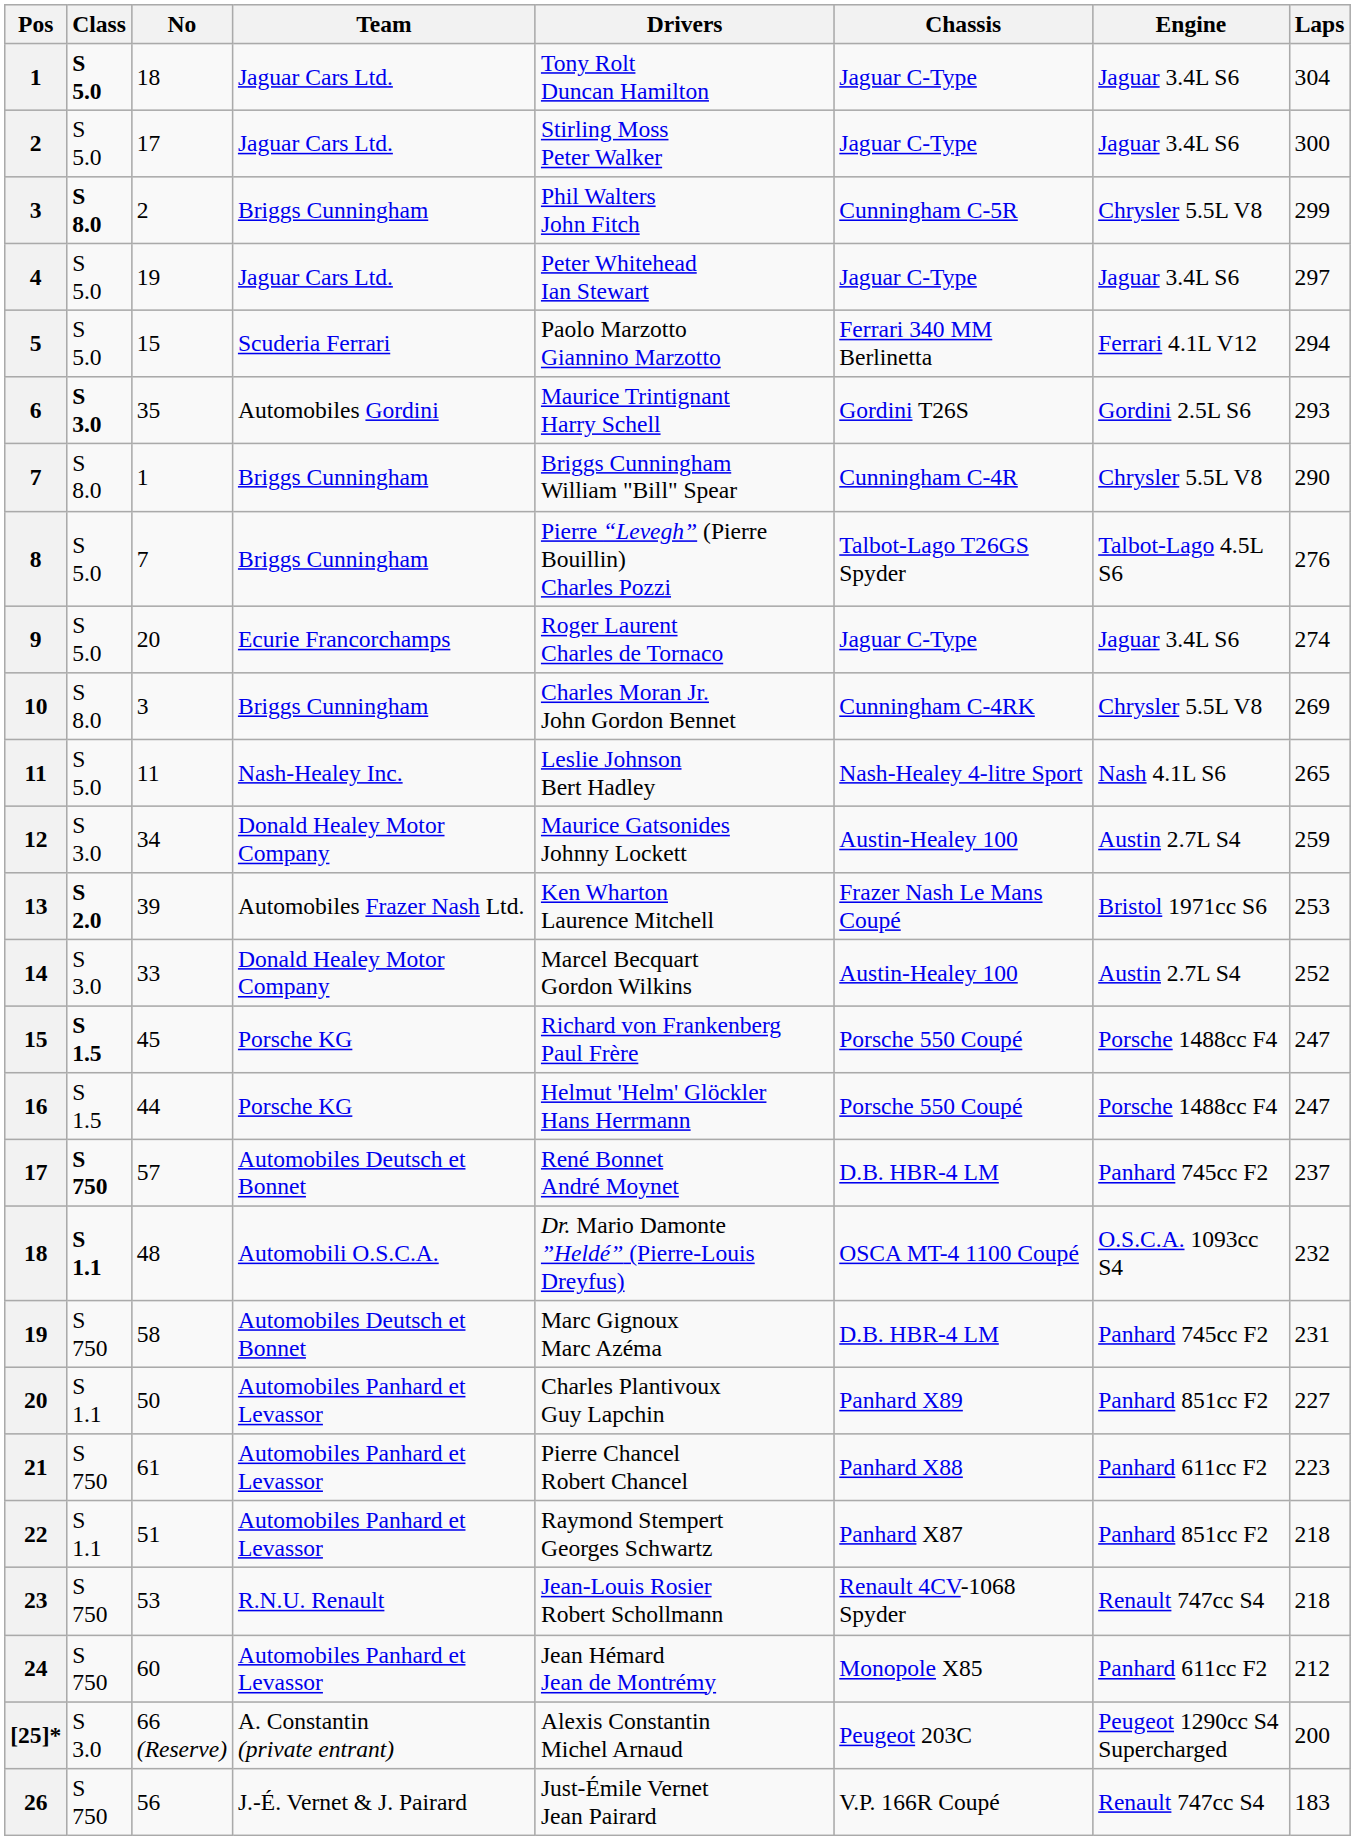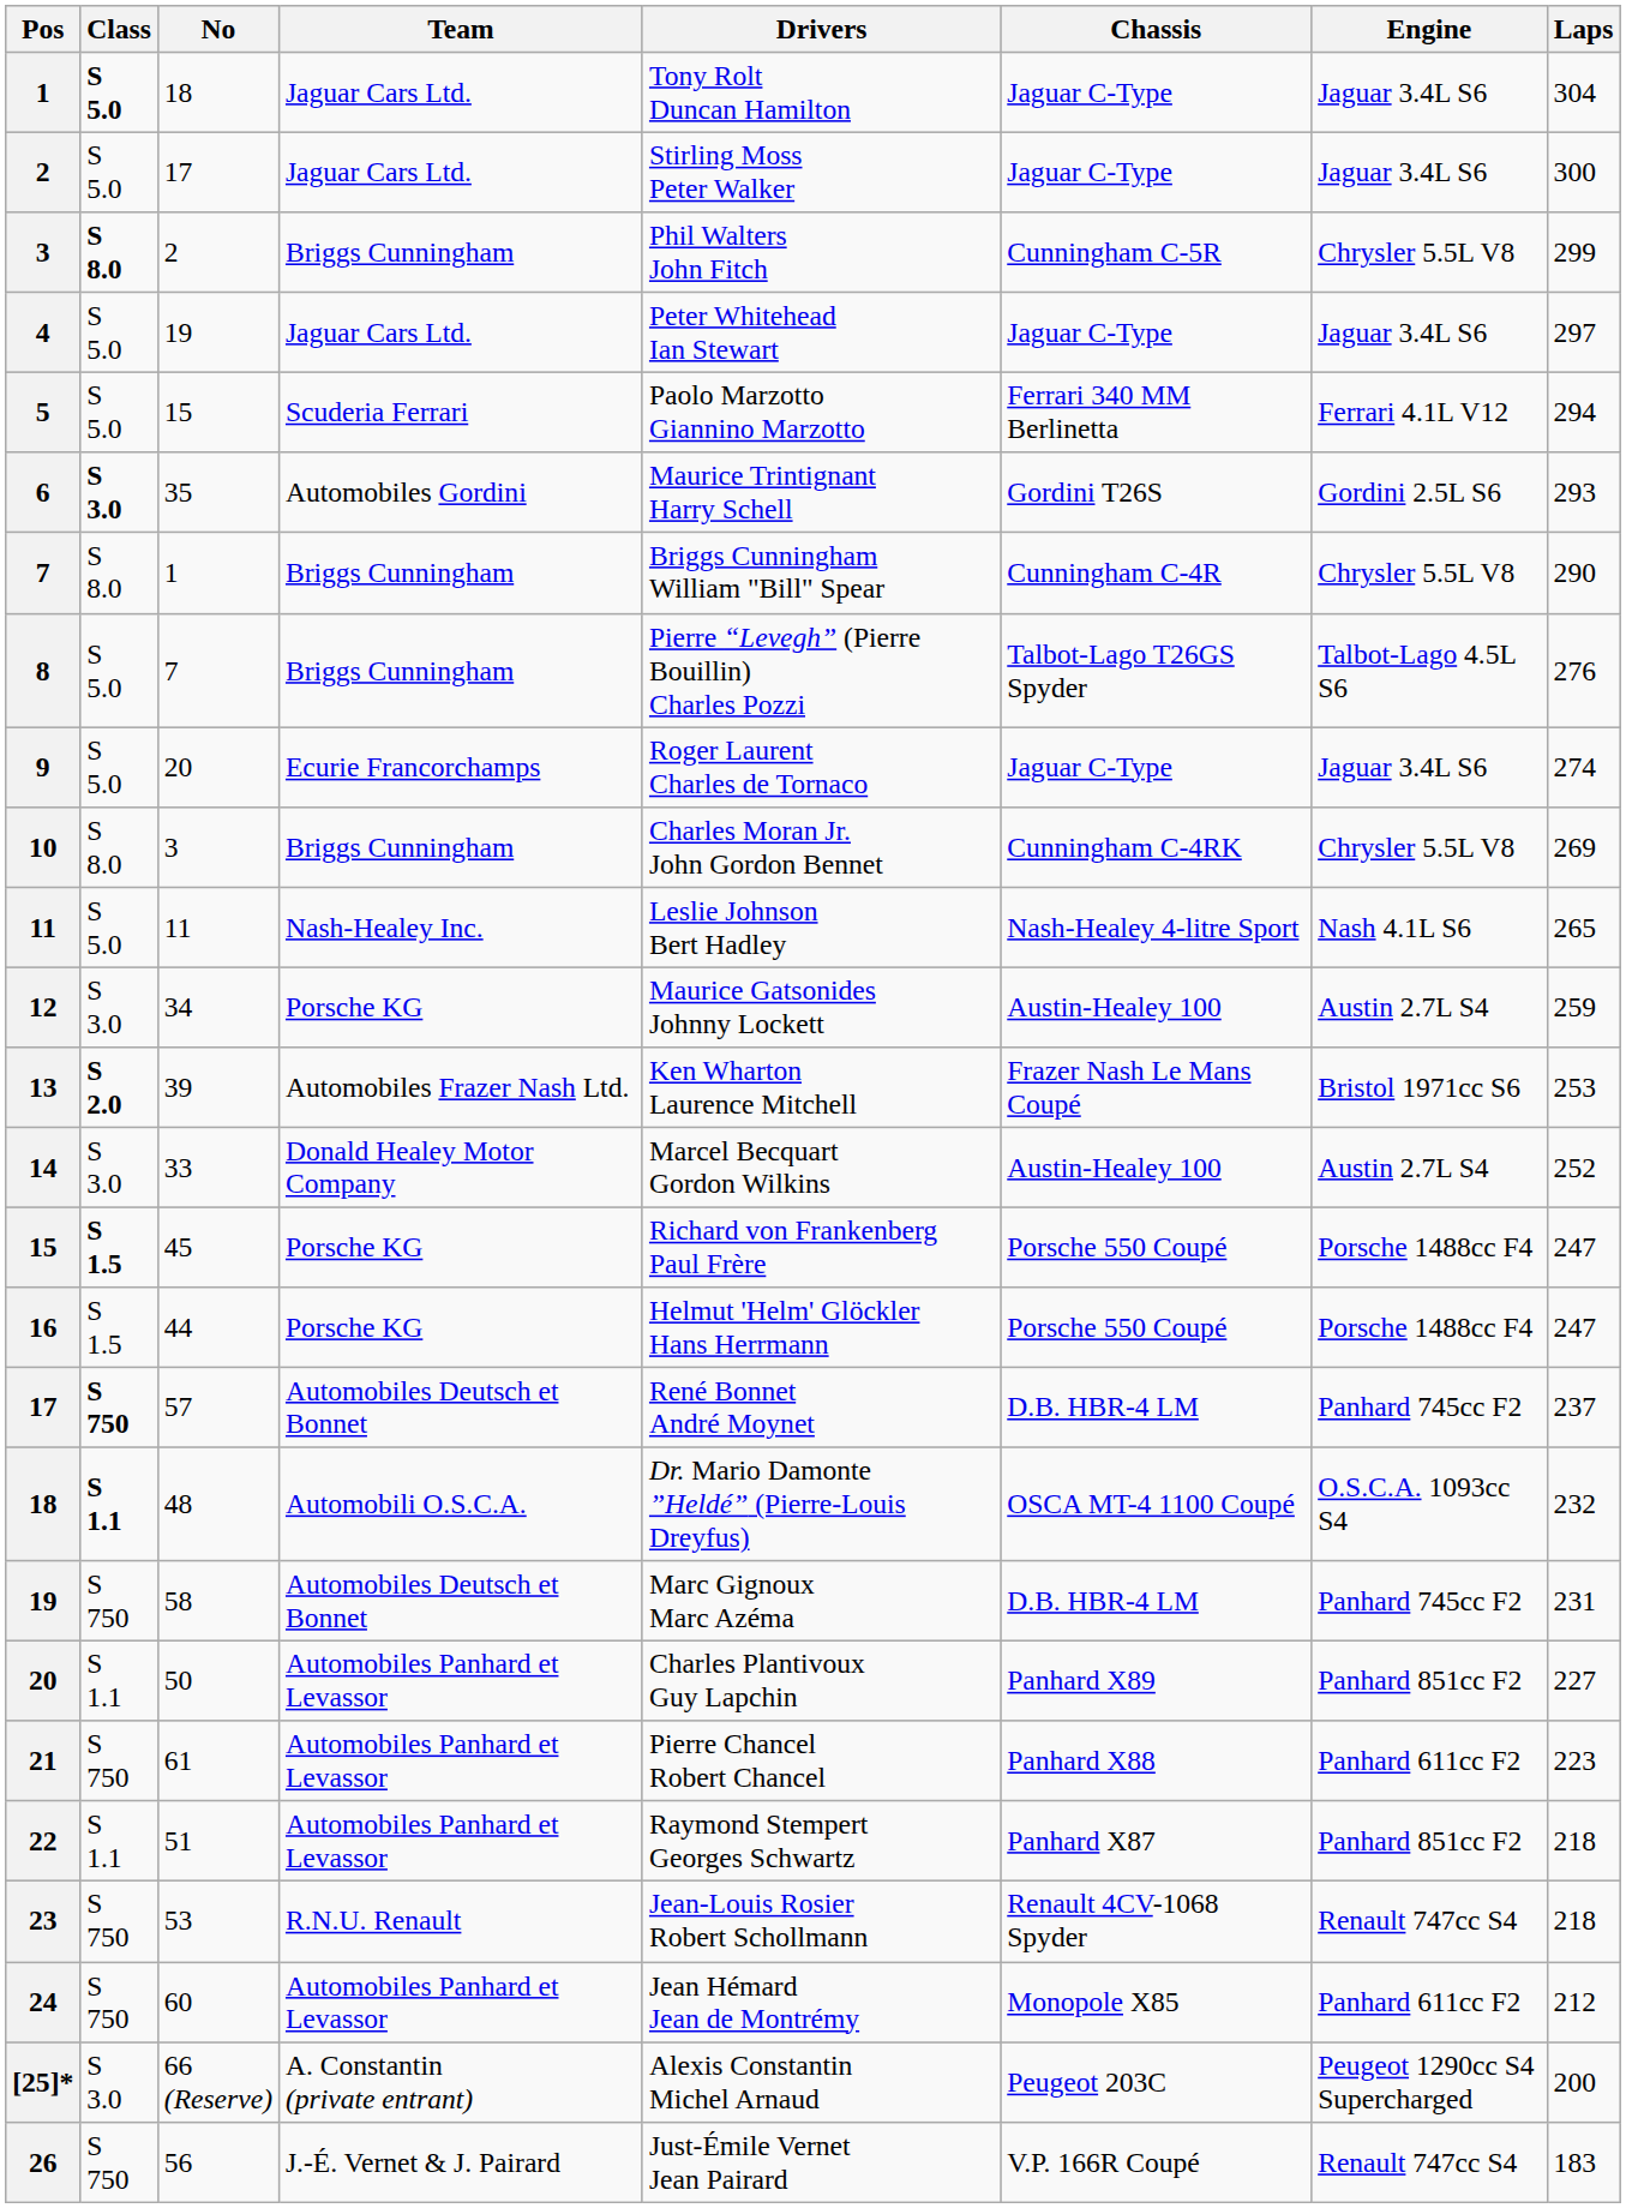12 | Team: Donald Healey Motor Company -> Porsche KG
